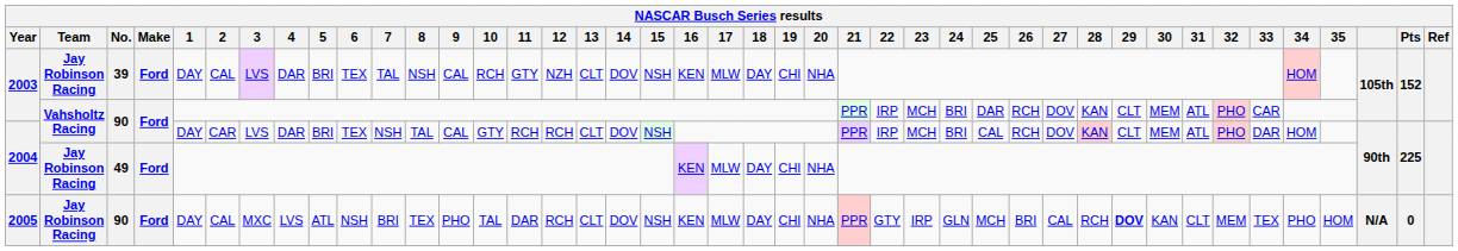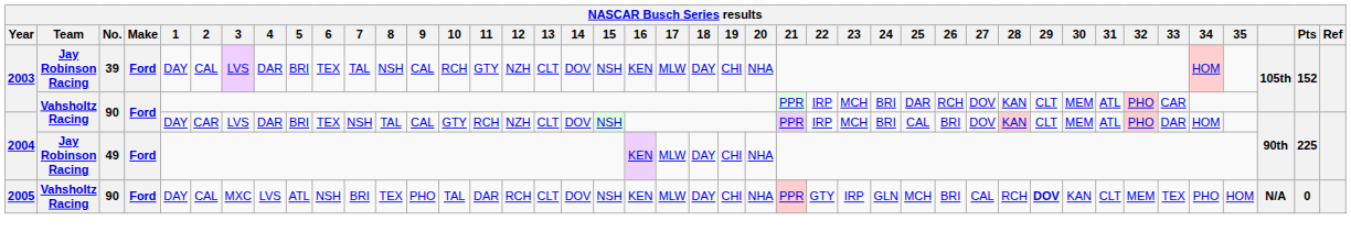2004 / 90 | 12: RCH -> NZH
2004 / 90 | 26: RCH -> BRI
2005 | Team: Jay Robinson Racing -> Vahsholtz Racing
